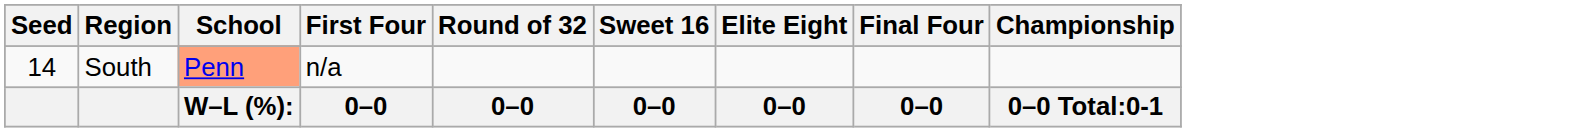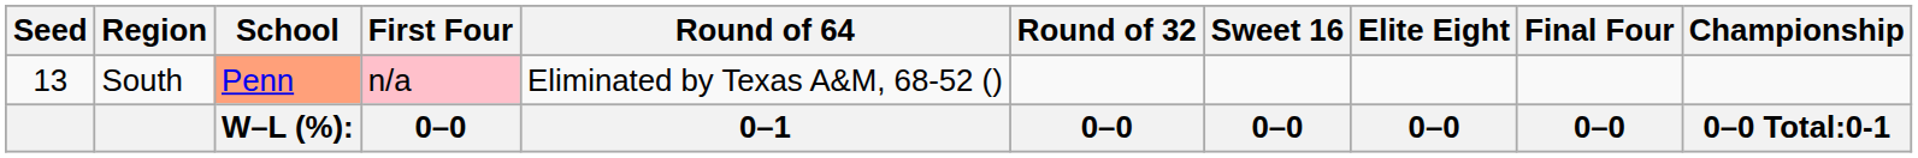+ column: Round of 64 | Eliminated by Texas A&M, 68-52 () | 0–1
South | Seed: 14 -> 13
South | First Four: no background -> pink background
